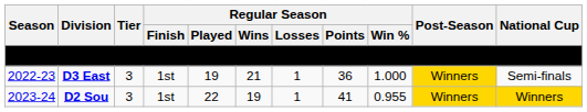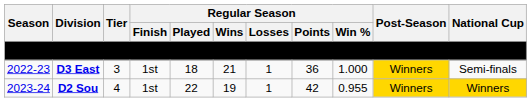D3 East | Regular Season / Played: 19 -> 18
D2 Sou | Tier: 3 -> 4
D2 Sou | Regular Season / Points: 41 -> 42
